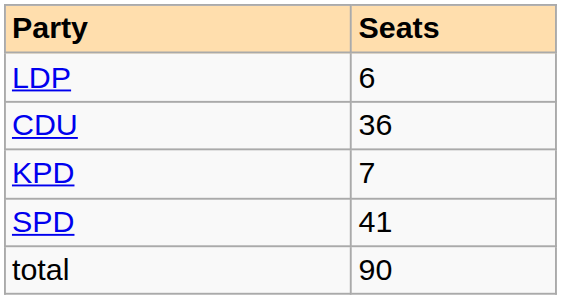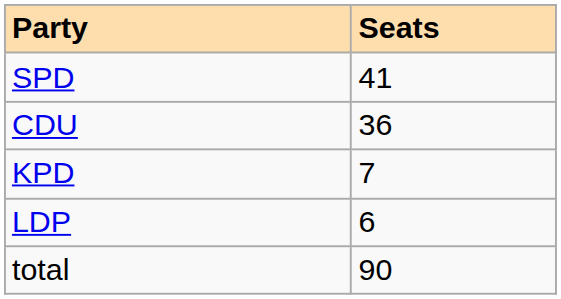rows swapped: SPD <-> LDP
